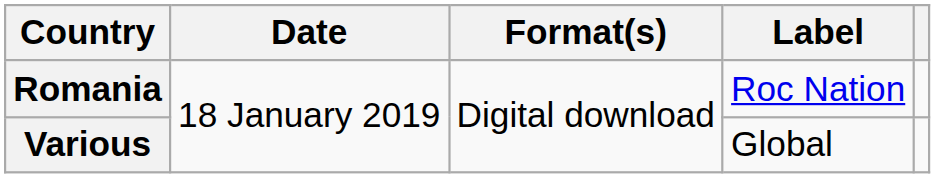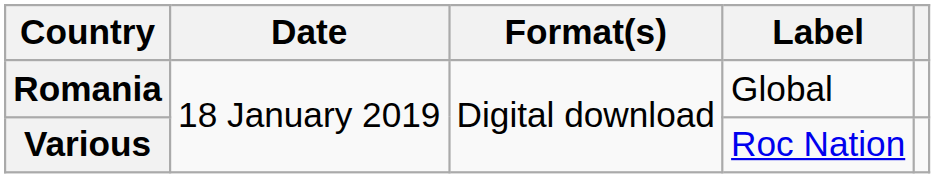Romania | Label: Roc Nation -> Global
Various | Label: Global -> Roc Nation
